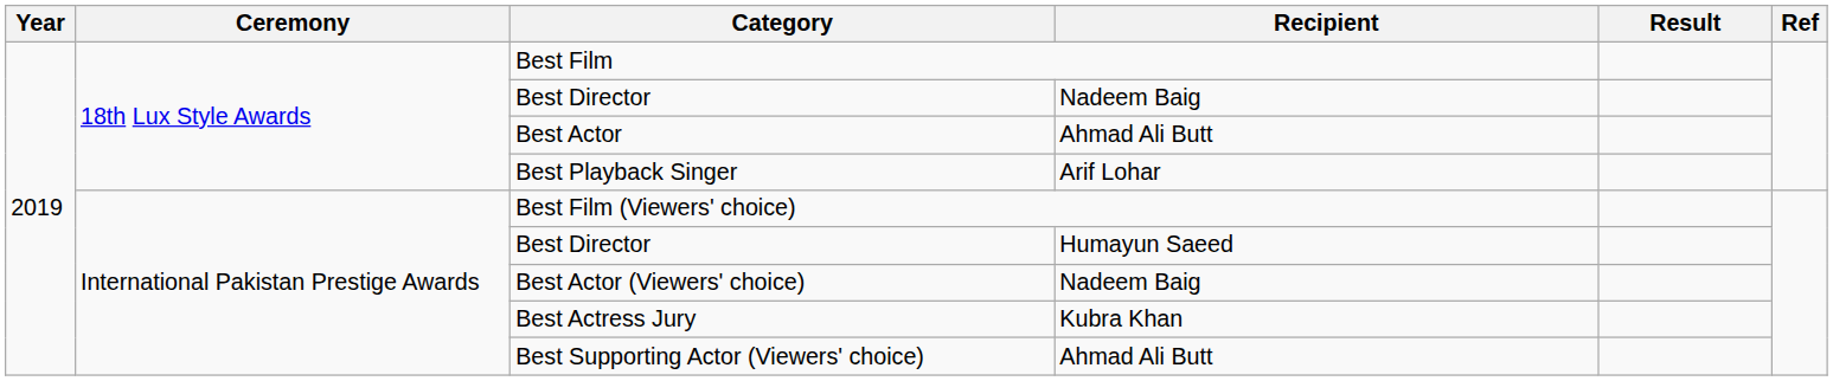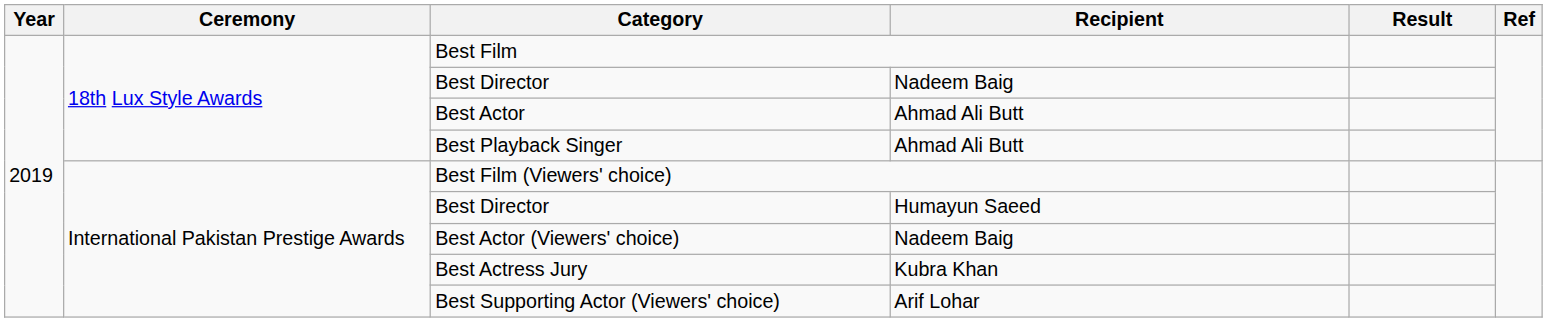Best Playback Singer | Recipient: Arif Lohar -> Ahmad Ali Butt
Best Supporting Actor (Viewers' choice) | Recipient: Ahmad Ali Butt -> Arif Lohar
